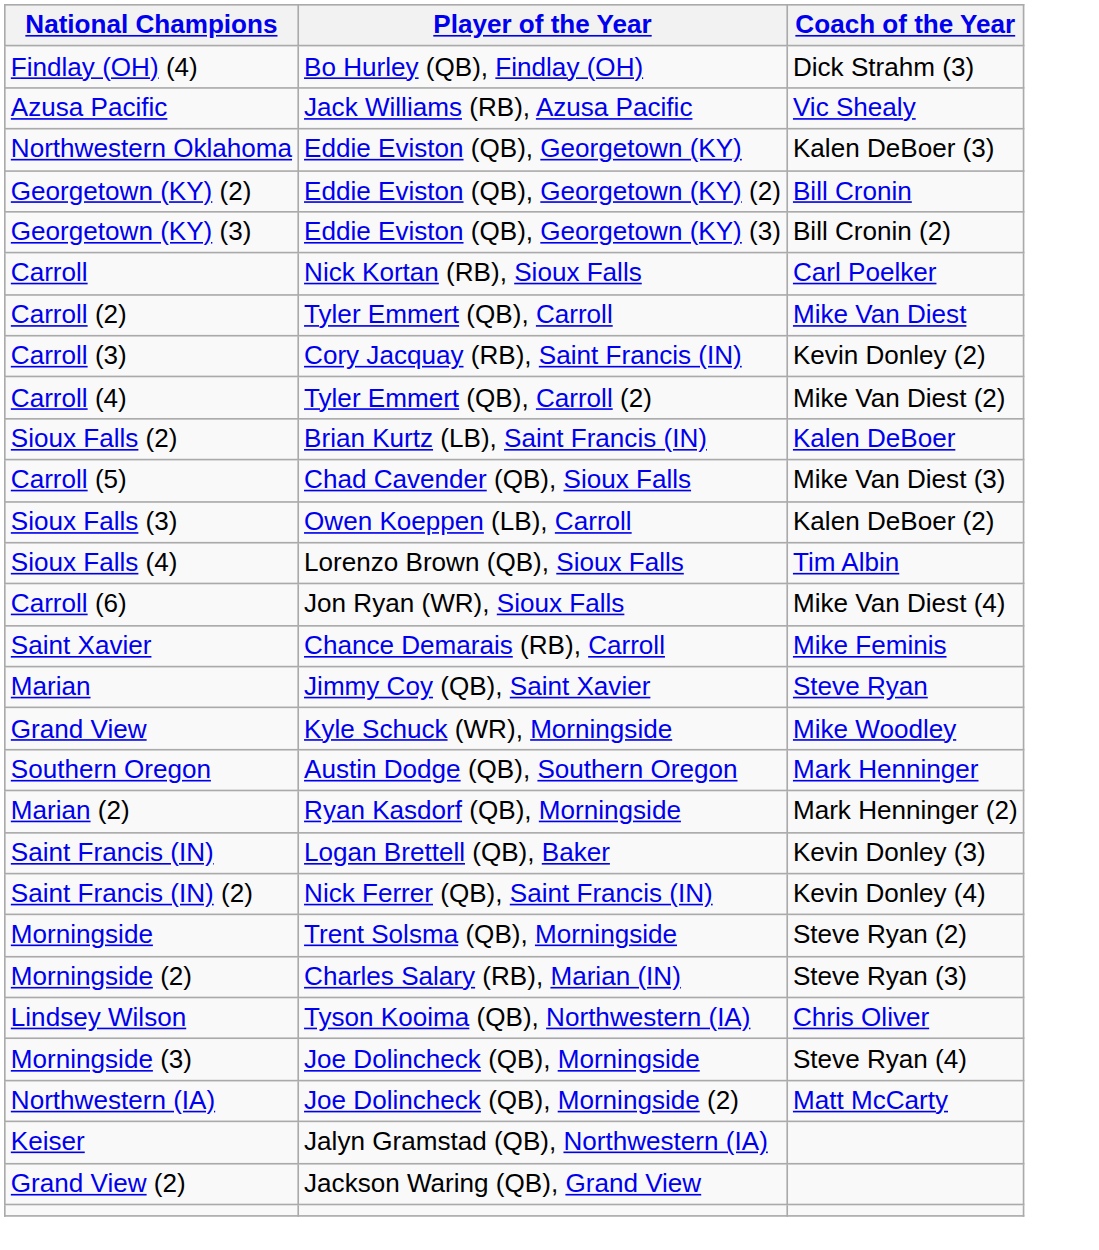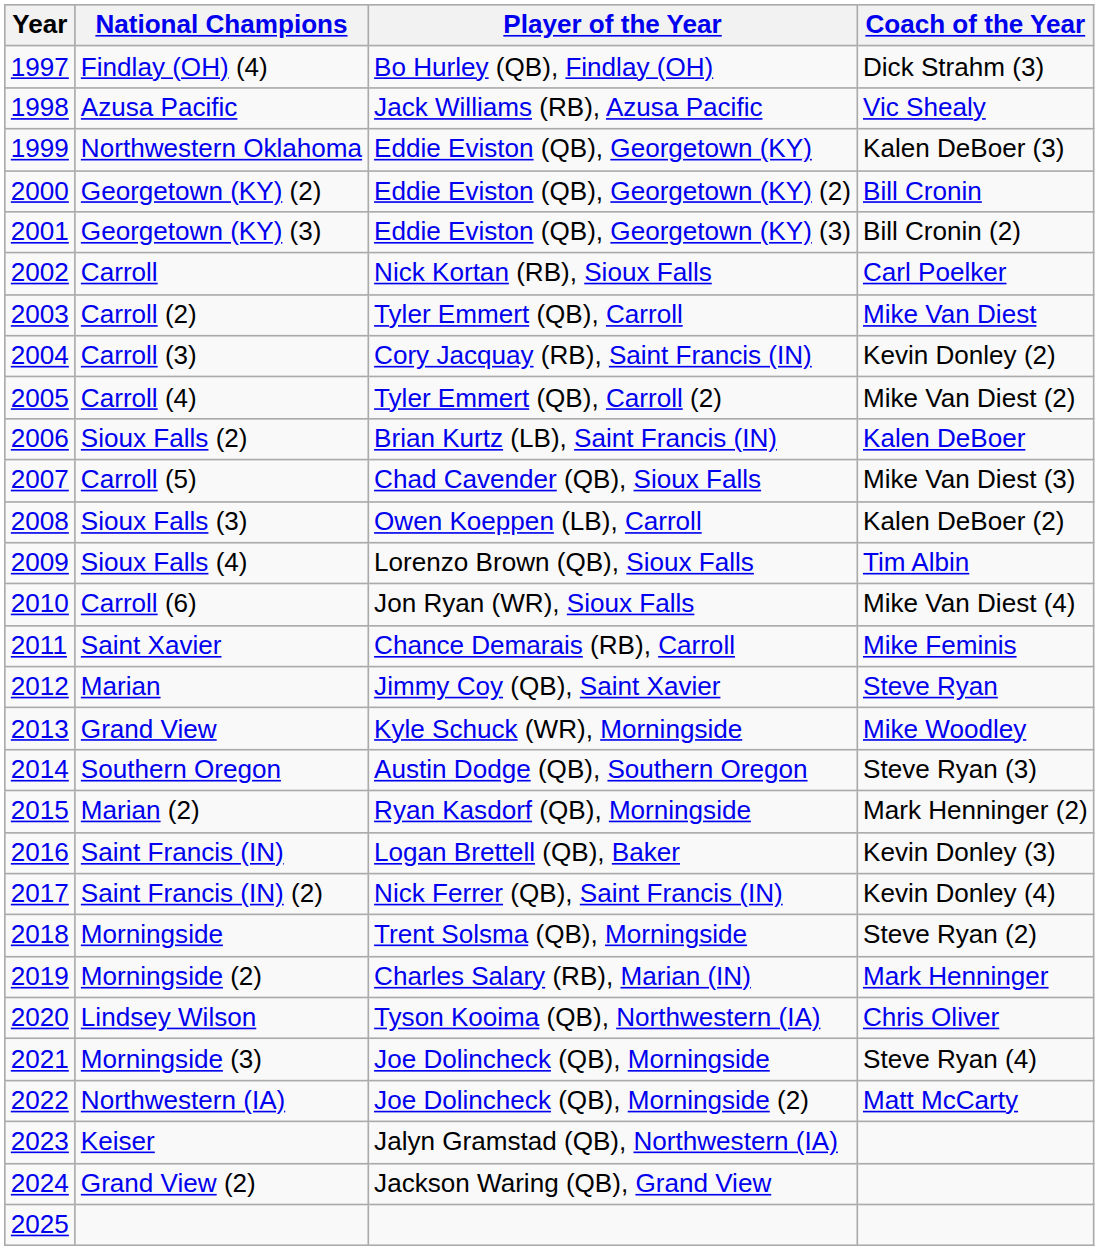+ column: Year | 1997 | 1998 | 1999 | 2000 | 2001 | 2002 | 2003 | 2004 | 2005 | 2006 | 2007 | 2008 | 2009 | 2010 | 2011 | 2012 | 2013 | 2014 | 2015 | 2016 | 2017 | 2018 | 2019 | 2020 | 2021 | 2022 | 2023 | 2024 | 2025
Southern Oregon | Coach of the Year: Mark Henninger -> Steve Ryan (3)
Morningside (2) | Coach of the Year: Steve Ryan (3) -> Mark Henninger
